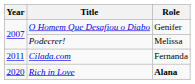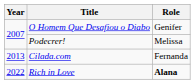Cilada.com | Year: 2011 -> 2013
Rich in Love | Year: 2020 -> 2022
